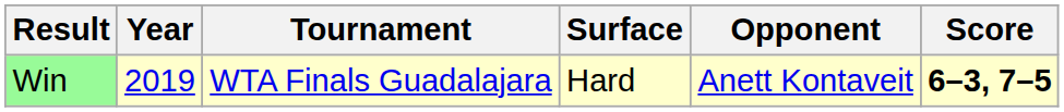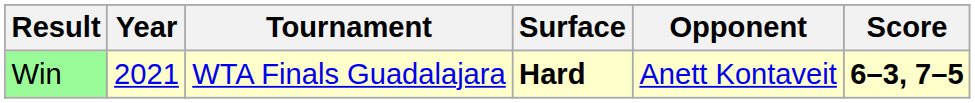Win | Year: 2019 -> 2021
Win | Surface: normal -> bold
